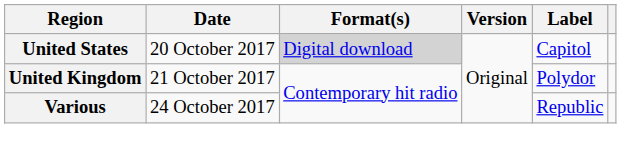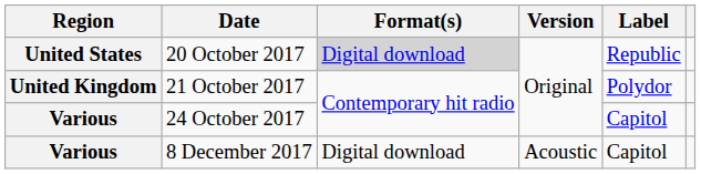20 October 2017 | Label: Capitol -> Republic
24 October 2017 | Label: Republic -> Capitol
+ row: Various | 8 December 2017 | Digital download | Acoustic | Capitol
